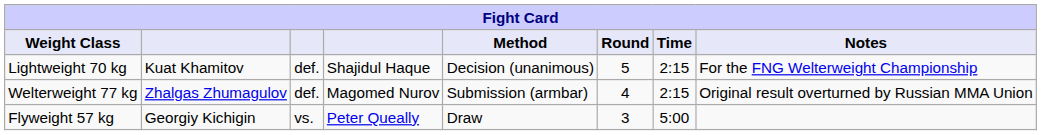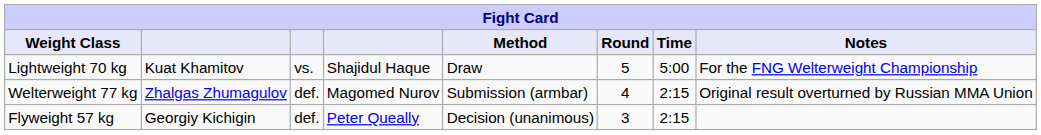Lightweight 70 kg | column 3: def. -> vs.
Lightweight 70 kg | Method: Decision (unanimous) -> Draw
Lightweight 70 kg | Time: 2:15 -> 5:00
Flyweight 57 kg | column 3: vs. -> def.
Flyweight 57 kg | Method: Draw -> Decision (unanimous)
Flyweight 57 kg | Time: 5:00 -> 2:15
